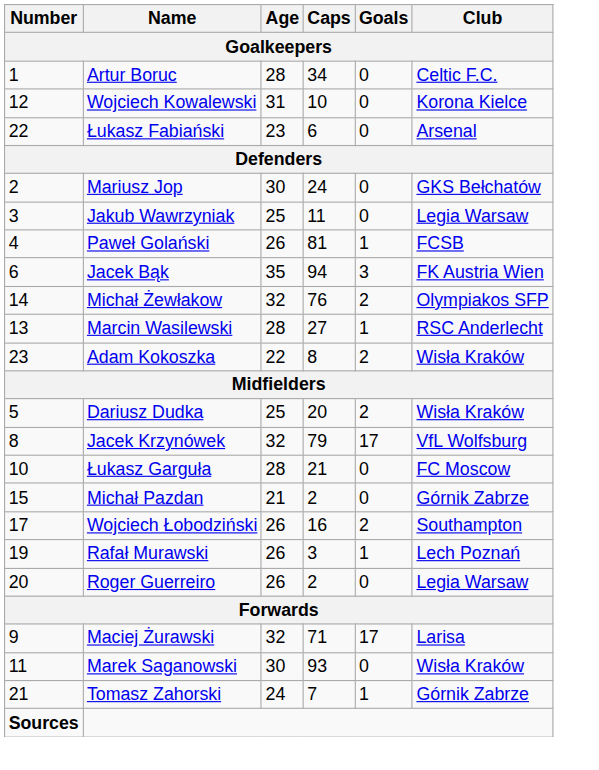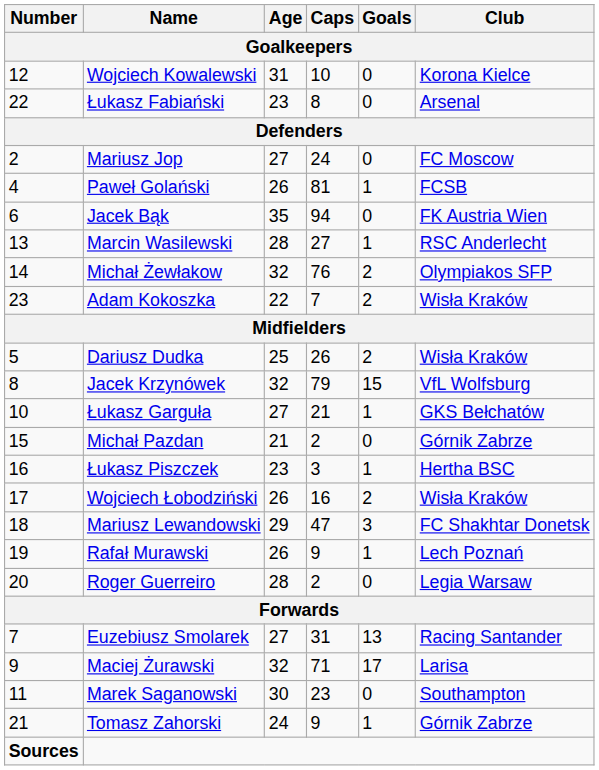- row: 1 | Artur Boruc | 28 | 34 | 0 | Celtic F.C.
Łukasz Fabiański | Caps: 6 -> 8
Mariusz Jop | Age: 30 -> 27
Mariusz Jop | Club: GKS Bełchatów -> FC Moscow
- row: 3 | Jakub Wawrzyniak | 25 | 11 | 0 | Legia Warsaw
Jacek Bąk | Goals: 3 -> 0
rows swapped: Marcin Wasilewski <-> Michał Żewłakow
Adam Kokoszka | Caps: 8 -> 7
Dariusz Dudka | Caps: 20 -> 26
Jacek Krzynówek | Goals: 17 -> 15
Łukasz Garguła | Age: 28 -> 27
Łukasz Garguła | Goals: 0 -> 1
Łukasz Garguła | Club: FC Moscow -> GKS Bełchatów
+ row: 16 | Łukasz Piszczek | 23 | 3 | 1 | Hertha BSC
Wojciech Łobodziński | Club: Southampton -> Wisła Kraków
+ row: 18 | Mariusz Lewandowski | 29 | 47 | 3 | FC Shakhtar Donetsk
Rafał Murawski | Caps: 3 -> 9
Roger Guerreiro | Age: 26 -> 28
+ row: 7 | Euzebiusz Smolarek | 27 | 31 | 13 | Racing Santander
Marek Saganowski | Caps: 93 -> 23
Marek Saganowski | Club: Wisła Kraków -> Southampton
Tomasz Zahorski | Caps: 7 -> 9
